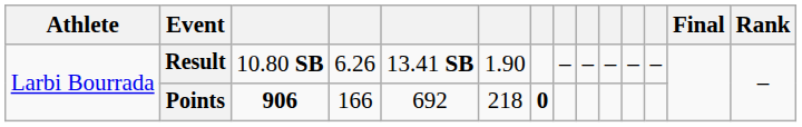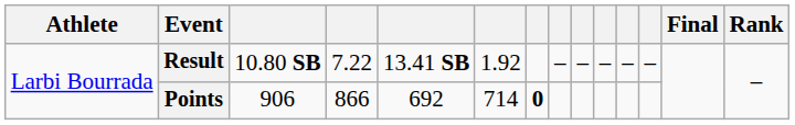Result | column 4: 6.26 -> 7.22
Result | column 6: 1.90 -> 1.92
Points | column 3: bold -> normal
Points | column 4: 166 -> 866
Points | column 6: 218 -> 714
